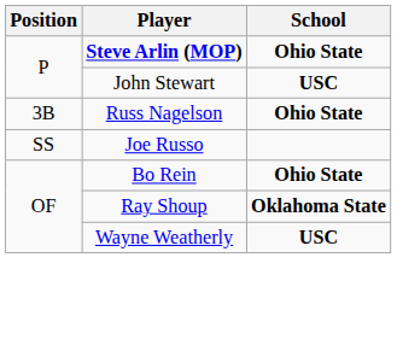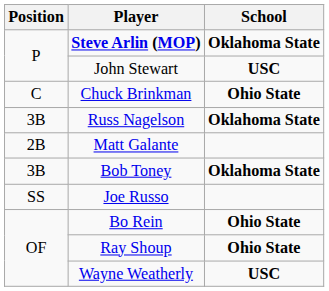Steve Arlin (MOP) | School: Ohio State -> Oklahoma State
+ row: C | Chuck Brinkman | Ohio State
Russ Nagelson | School: Ohio State -> Oklahoma State
+ row: 2B | Matt Galante
+ row: 3B | Bob Toney | Oklahoma State
Ray Shoup | School: Oklahoma State -> Ohio State
